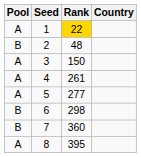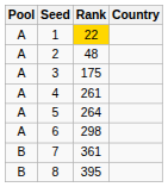2 | Pool: B -> A
3 | Rank: 150 -> 175
5 | Rank: 277 -> 264
6 | Pool: B -> A
7 | Rank: 360 -> 361
8 | Pool: A -> B
